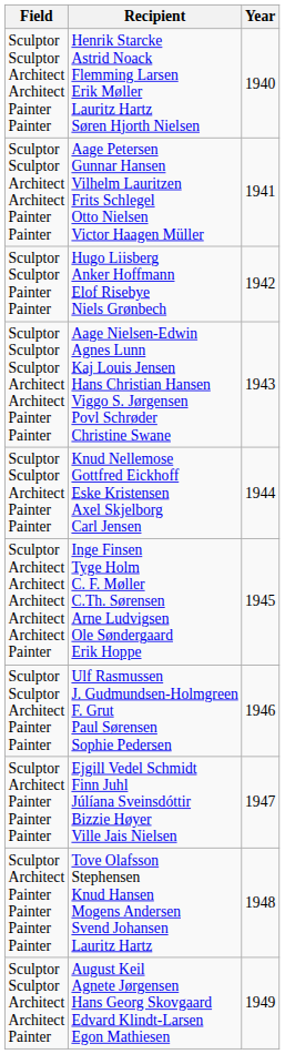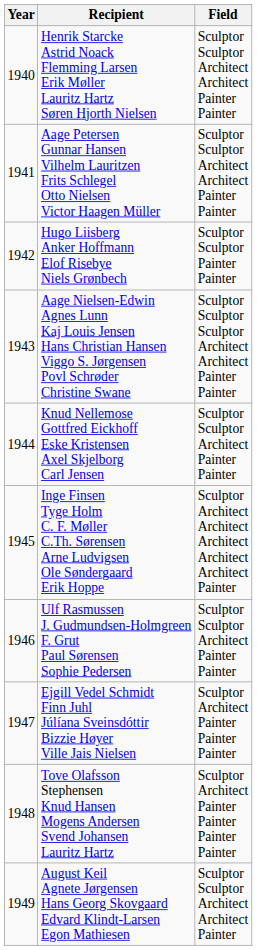columns swapped: Year <-> Field
